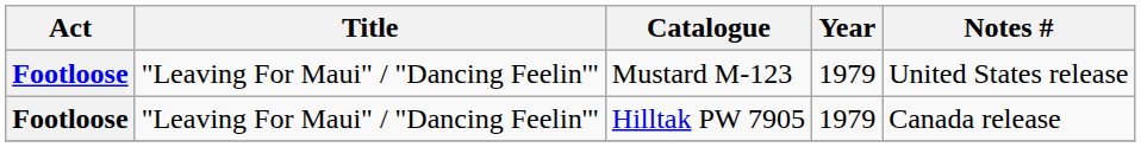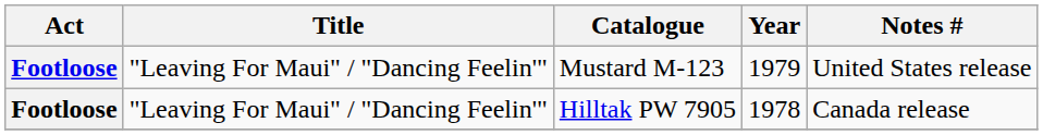Hilltak PW 7905 | Year: 1979 -> 1978
